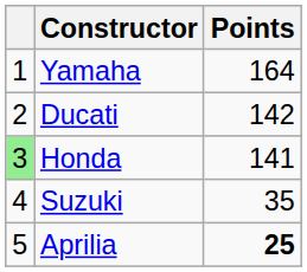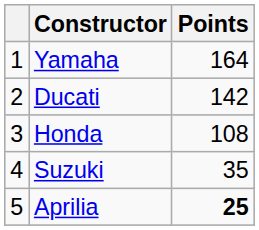Honda | column 1: lightgreen background -> no background
Honda | Points: 141 -> 108
